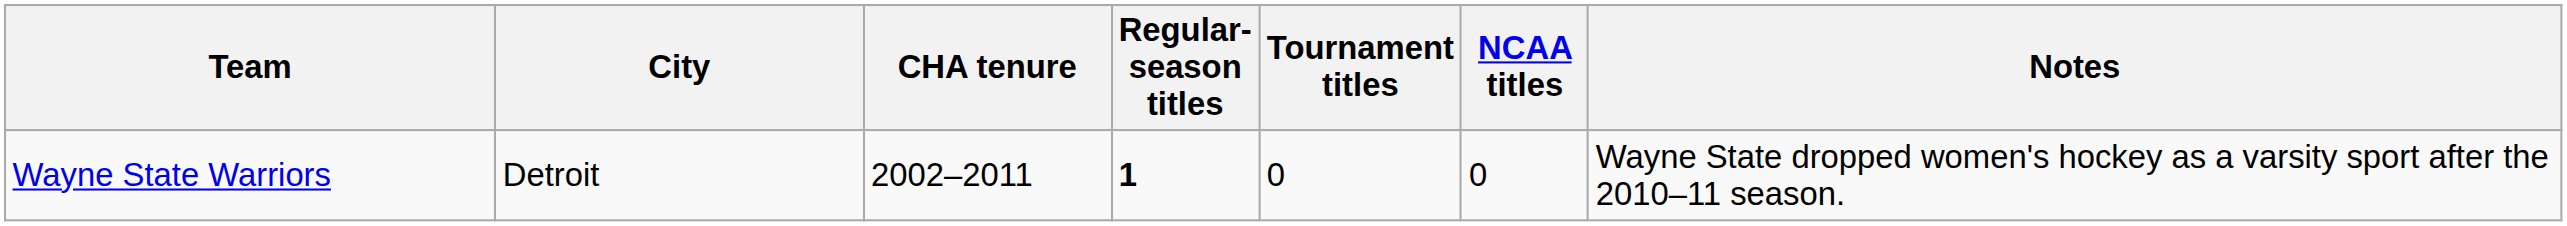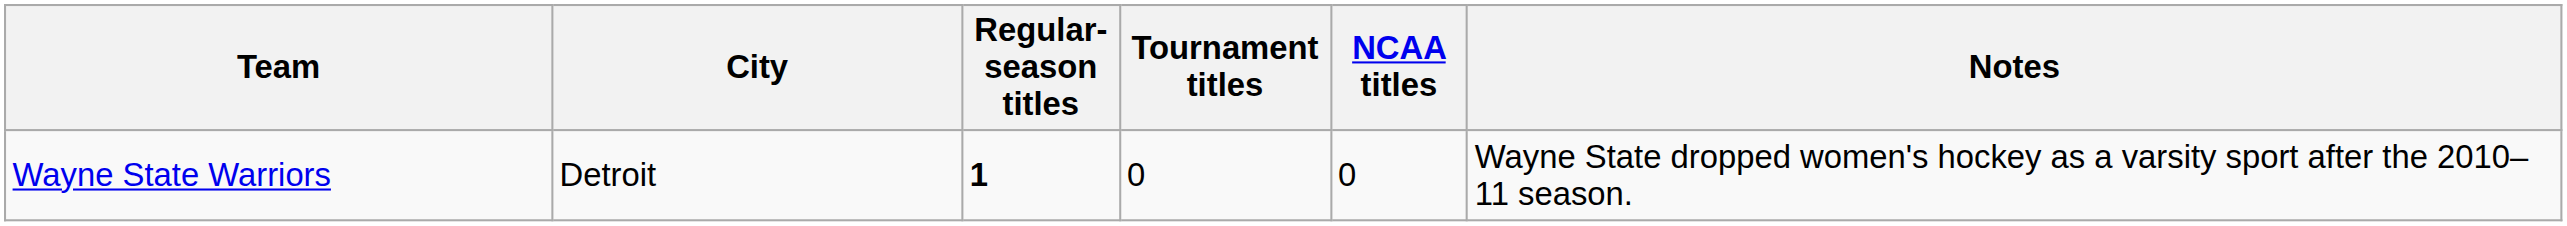- column: CHA tenure | 2002–2011
